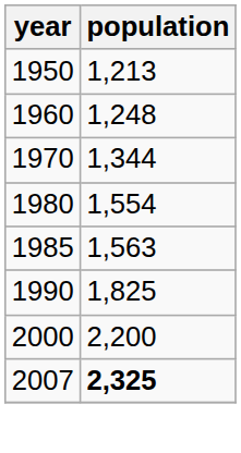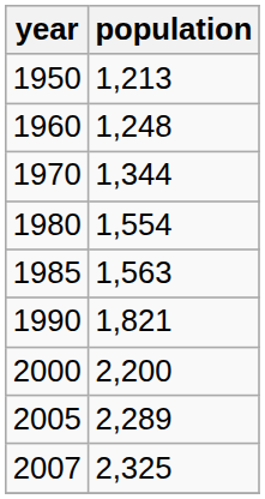1990 | population: 1,825 -> 1,821
+ row: 2005 | 2,289
2007 | population: bold -> normal
